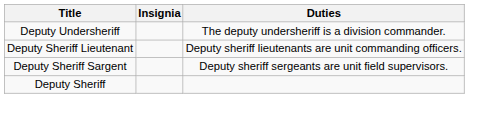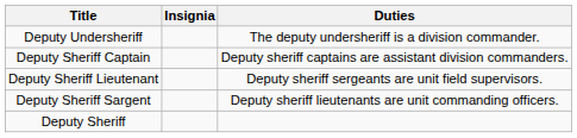+ row: Deputy Sheriff Captain | Deputy sheriff captains are assistant division commanders.
Deputy Sheriff Lieutenant | Duties: Deputy sheriff lieutenants are unit commanding officers. -> Deputy sheriff sergeants are unit field supervisors.
Deputy Sheriff Sargent | Duties: Deputy sheriff sergeants are unit field supervisors. -> Deputy sheriff lieutenants are unit commanding officers.
